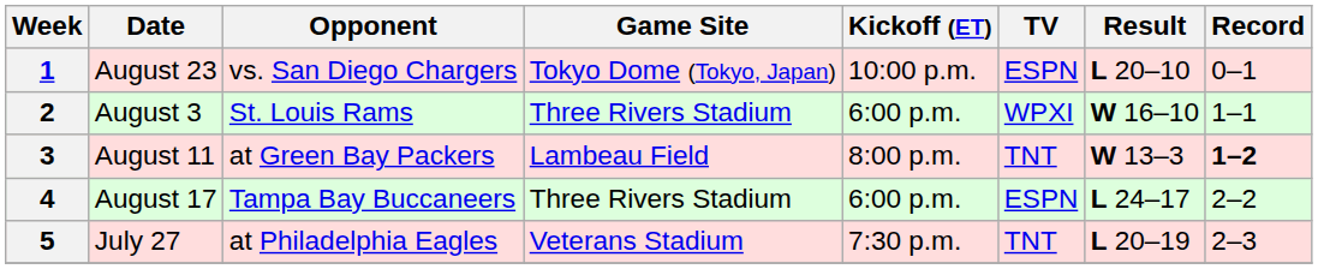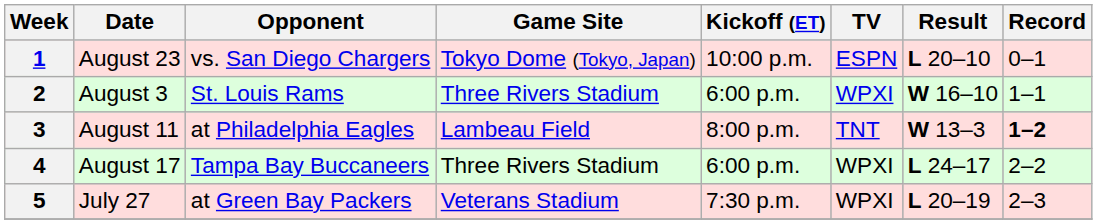3 | Opponent: at Green Bay Packers -> at Philadelphia Eagles
4 | TV: ESPN -> WPXI
5 | Opponent: at Philadelphia Eagles -> at Green Bay Packers
5 | TV: TNT -> WPXI
